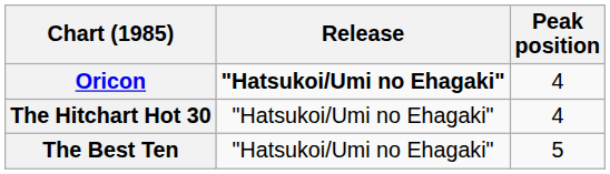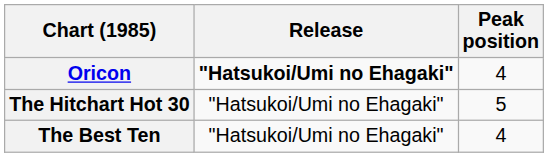The Hitchart Hot 30 | Peak position: 4 -> 5
The Best Ten | Peak position: 5 -> 4
